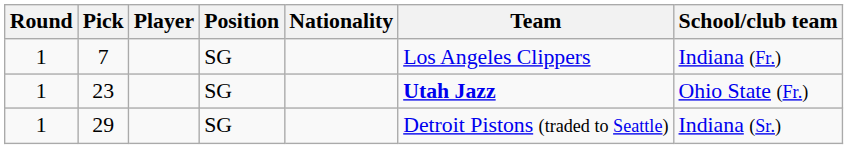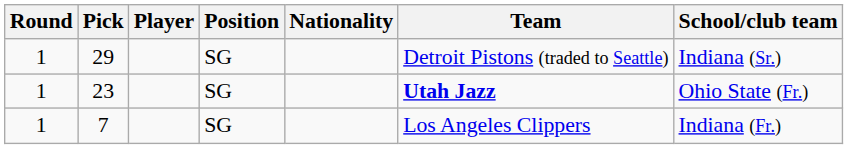rows swapped: 7 <-> 29
